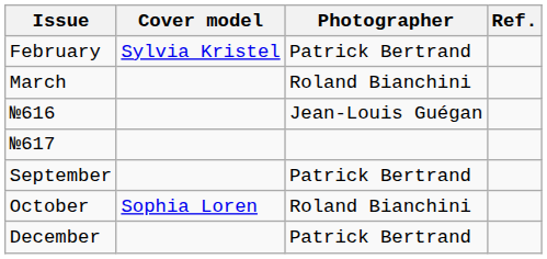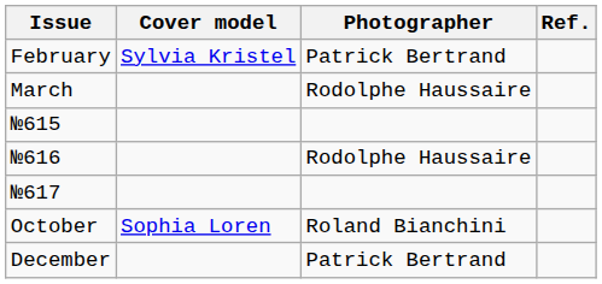March | Photographer: Roland Bianchini -> Rodolphe Haussaire
+ row: №615
№616 | Photographer: Jean-Louis Guégan -> Rodolphe Haussaire
- row: September | Patrick Bertrand
